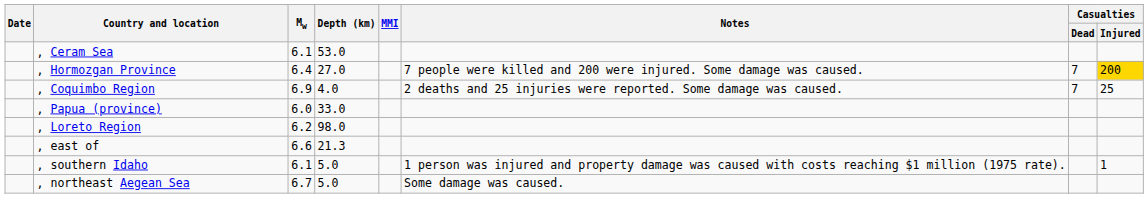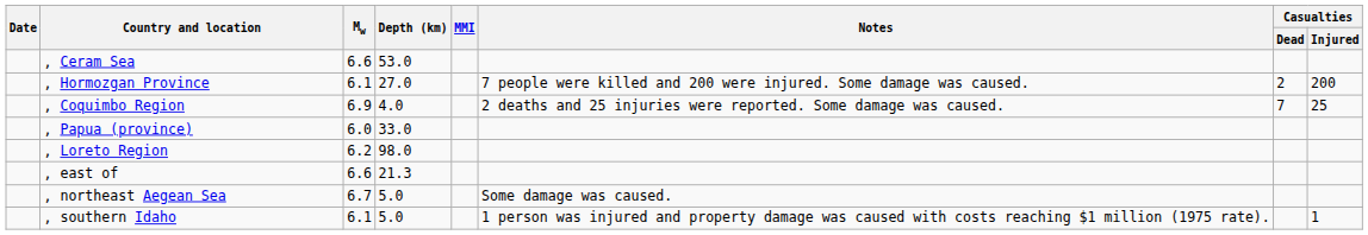, Ceram Sea | Mw: 6.1 -> 6.6
, Hormozgan Province | Mw: 6.4 -> 6.1
, Hormozgan Province | Casualties / Dead: 7 -> 2
, Hormozgan Province | Casualties / Injured: gold background -> no background
rows swapped: , northeast Aegean Sea <-> , southern Idaho
